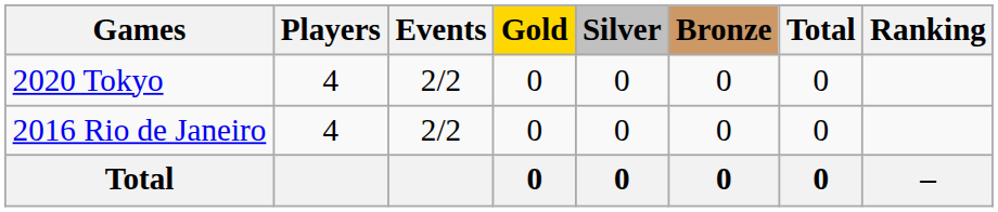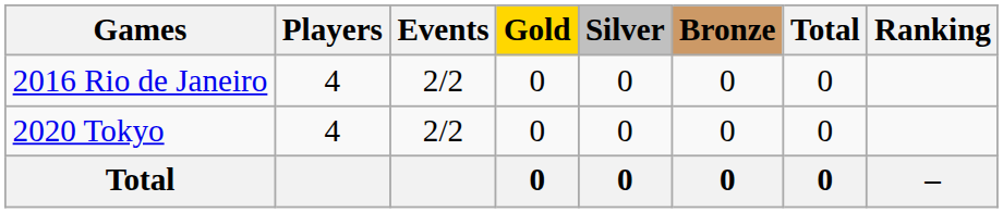rows swapped: 2016 Rio de Janeiro <-> 2020 Tokyo
